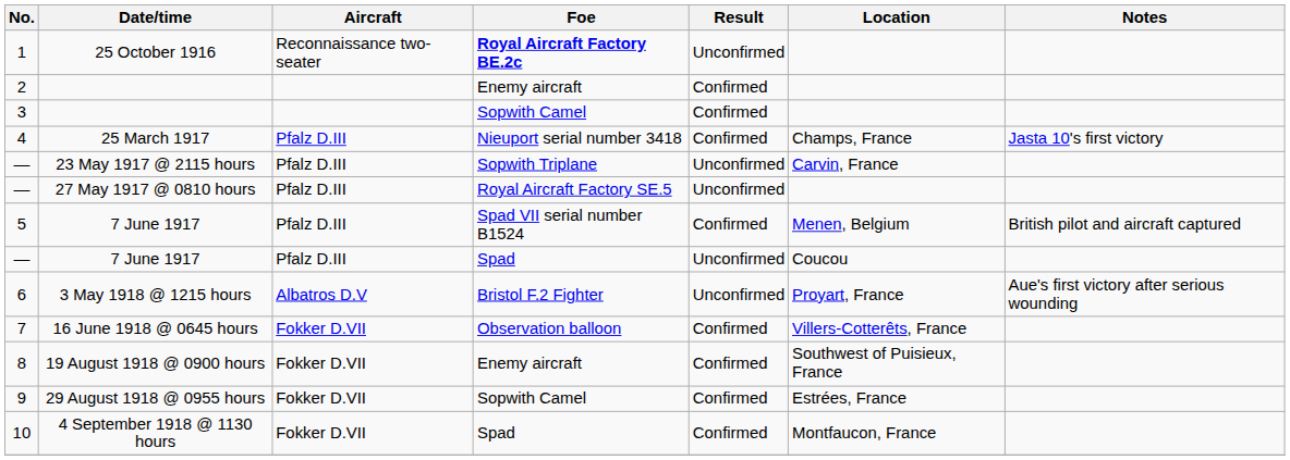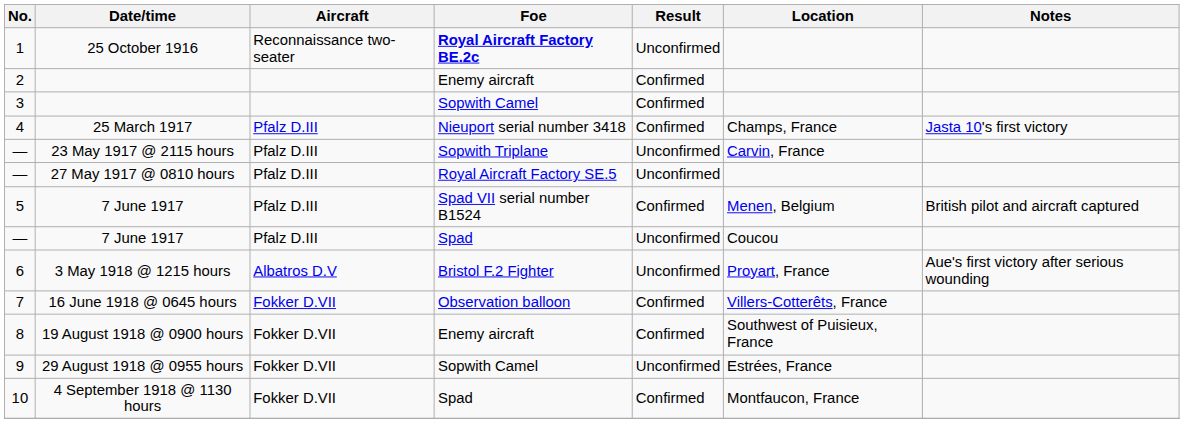9 | Result: Confirmed -> Unconfirmed
